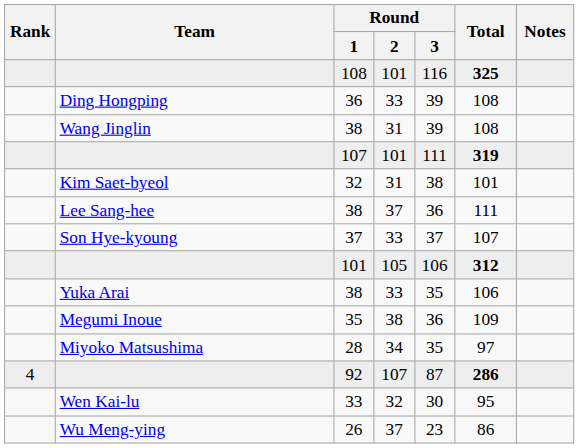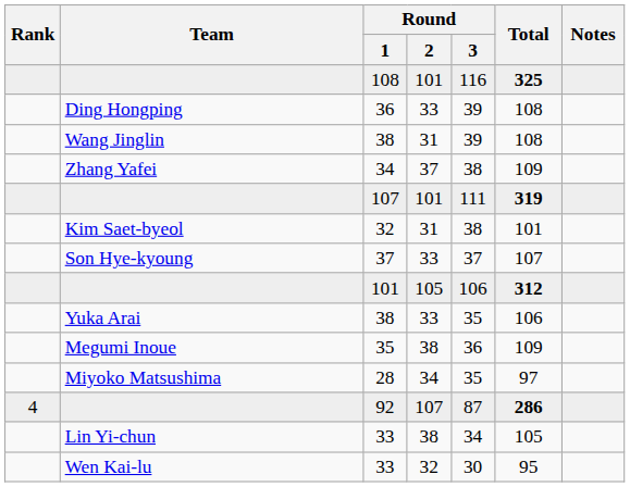+ row: Zhang Yafei | 34 | 37 | 38 | 109
- row: Lee Sang-hee | 38 | 37 | 36 | 111
+ row: Lin Yi-chun | 33 | 38 | 34 | 105
- row: Wu Meng-ying | 26 | 37 | 23 | 86
